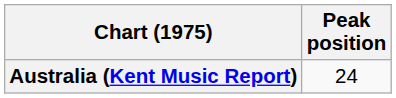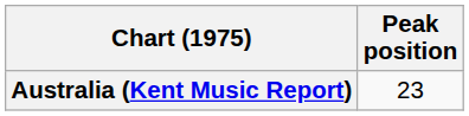Australia (Kent Music Report) | Peak position: 24 -> 23
